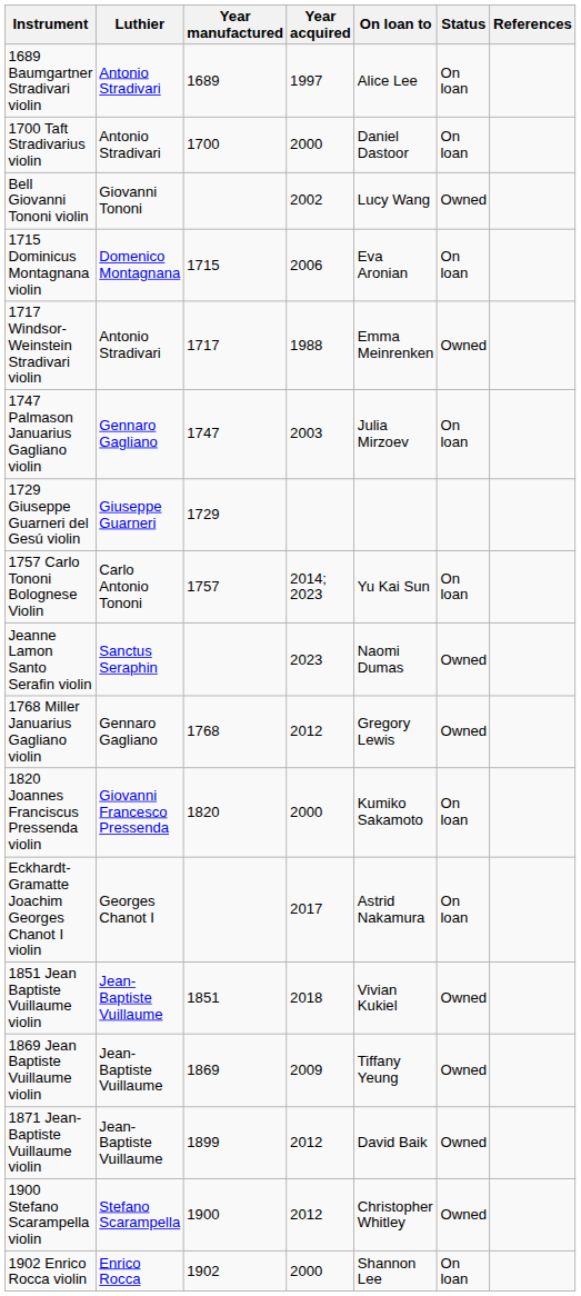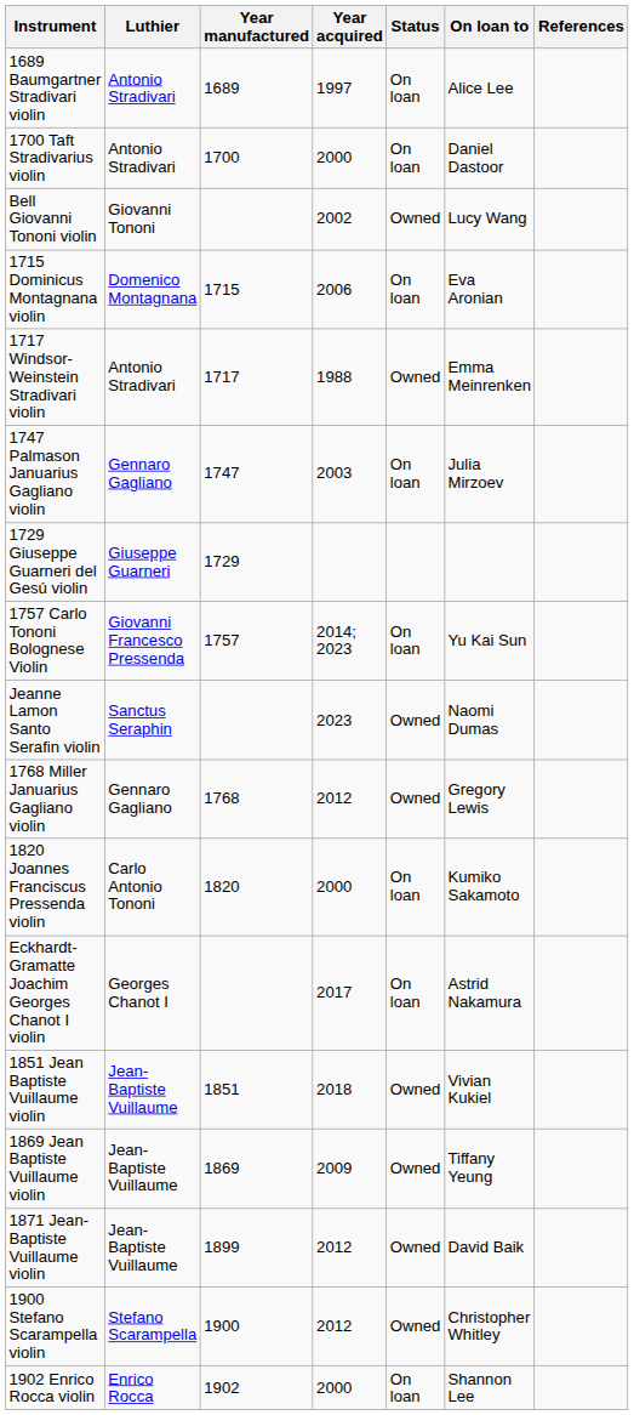columns swapped: Status <-> On loan to
1757 Carlo Tononi Bolognese Violin | Luthier: Carlo Antonio Tononi -> Giovanni Francesco Pressenda
1820 Joannes Franciscus Pressenda violin | Luthier: Giovanni Francesco Pressenda -> Carlo Antonio Tononi
